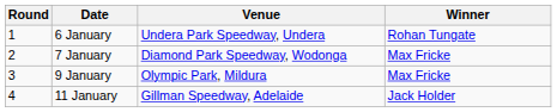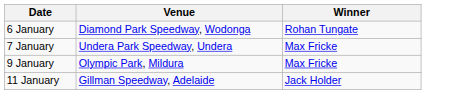- column: Round | 1 | 2 | 3 | 4
6 January | Venue: Undera Park Speedway, Undera -> Diamond Park Speedway, Wodonga
7 January | Venue: Diamond Park Speedway, Wodonga -> Undera Park Speedway, Undera
